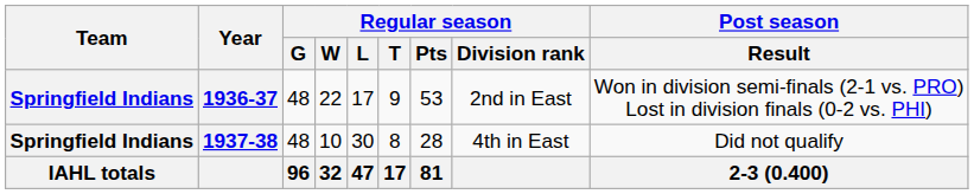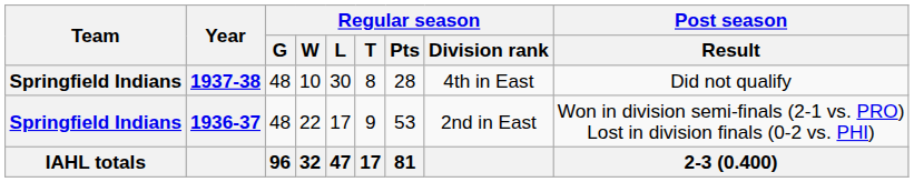rows swapped: 1936-37 <-> 1937-38
